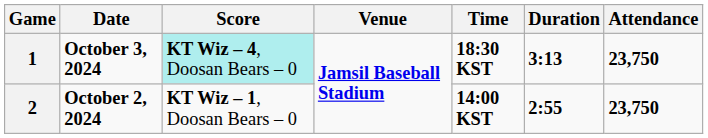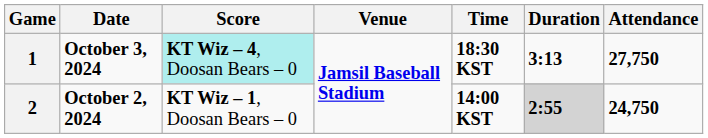1 | Attendance: 23,750 -> 27,750
2 | Duration: no background -> lightgrey background
2 | Attendance: 23,750 -> 24,750
